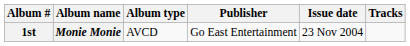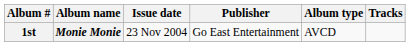columns swapped: Album type <-> Issue date
